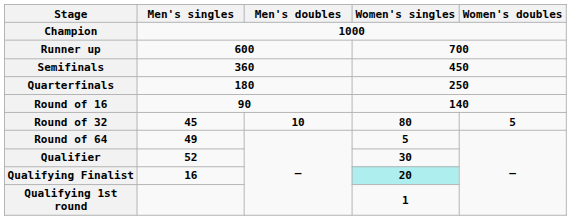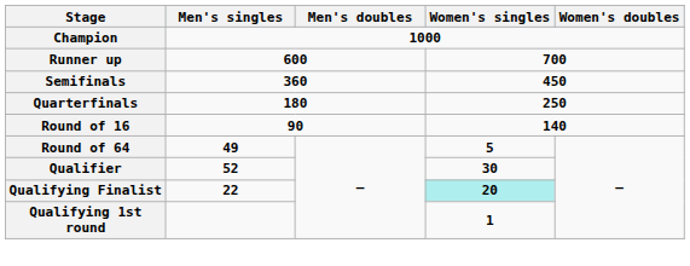- row: Round of 32 | 45 | 10 | 80 | 5
Qualifying Finalist | Men's singles: 16 -> 22
